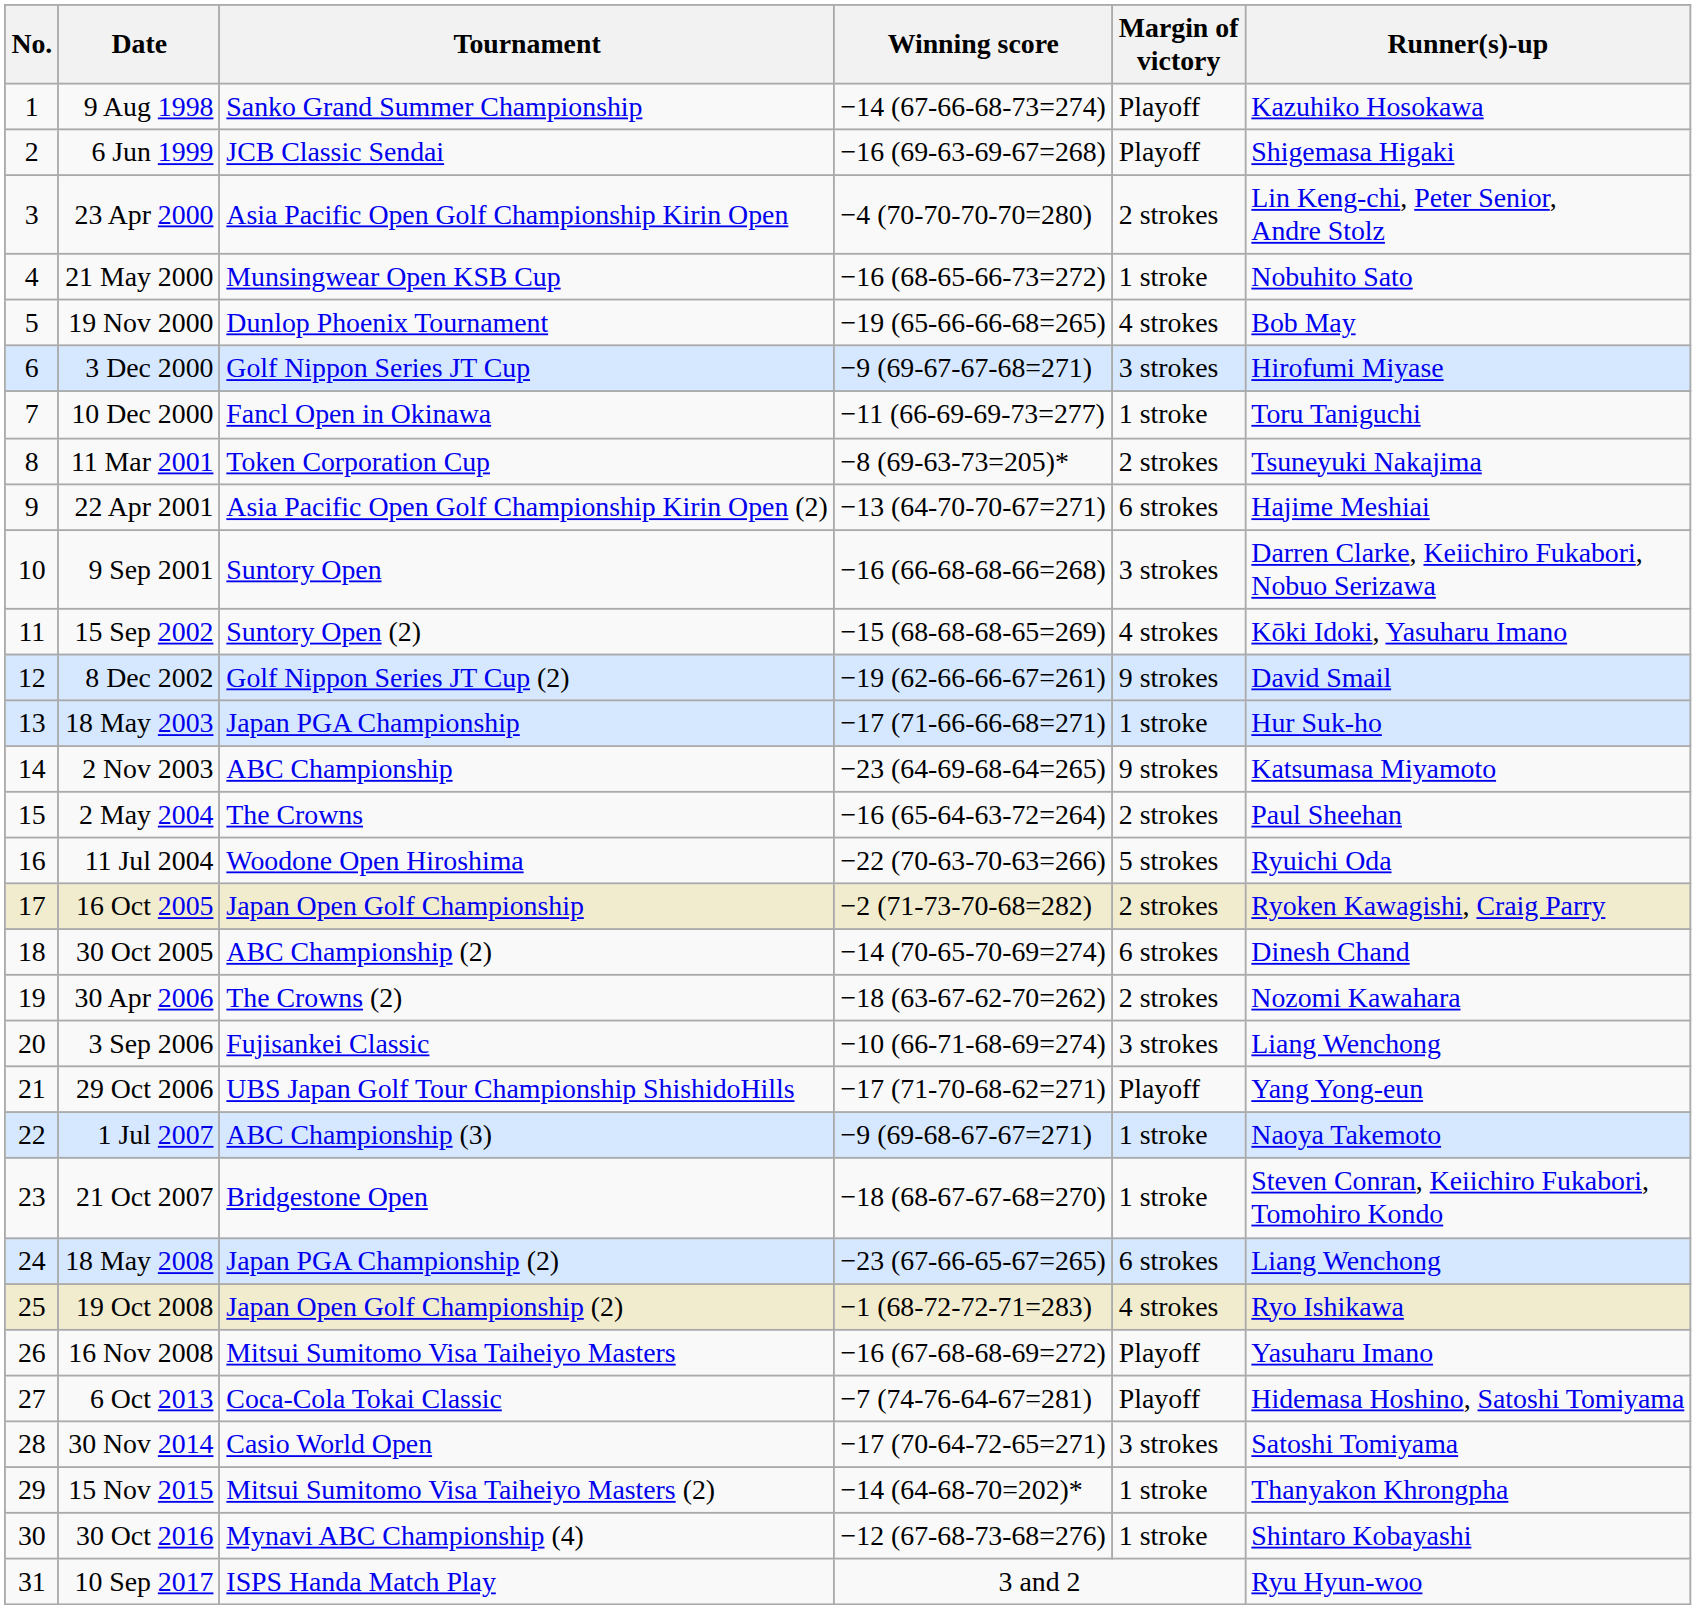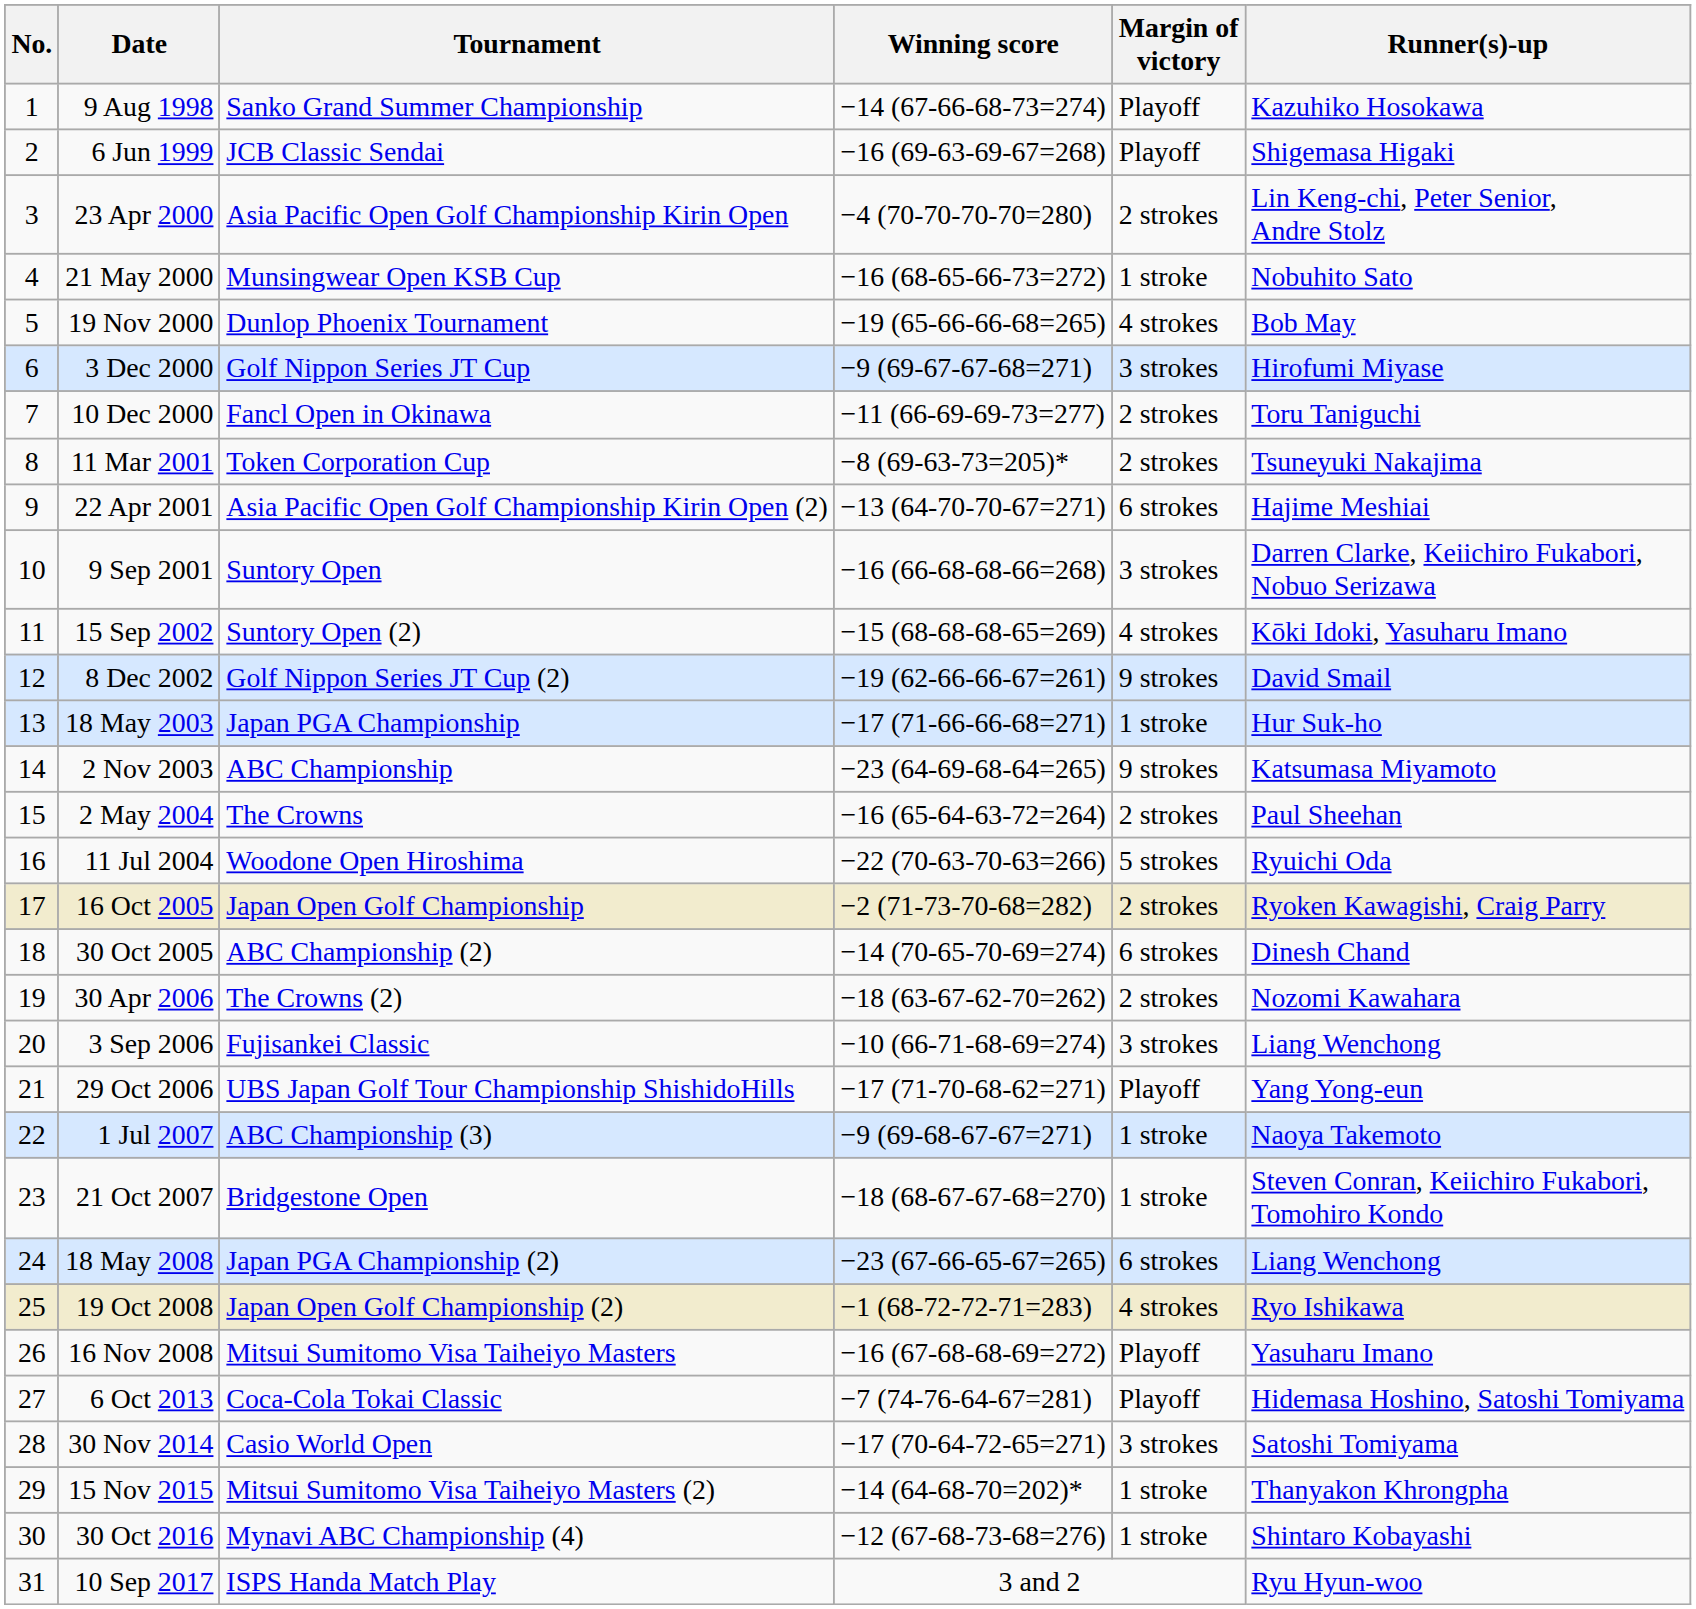10 Dec 2000 | Margin of victory: 1 stroke -> 2 strokes
